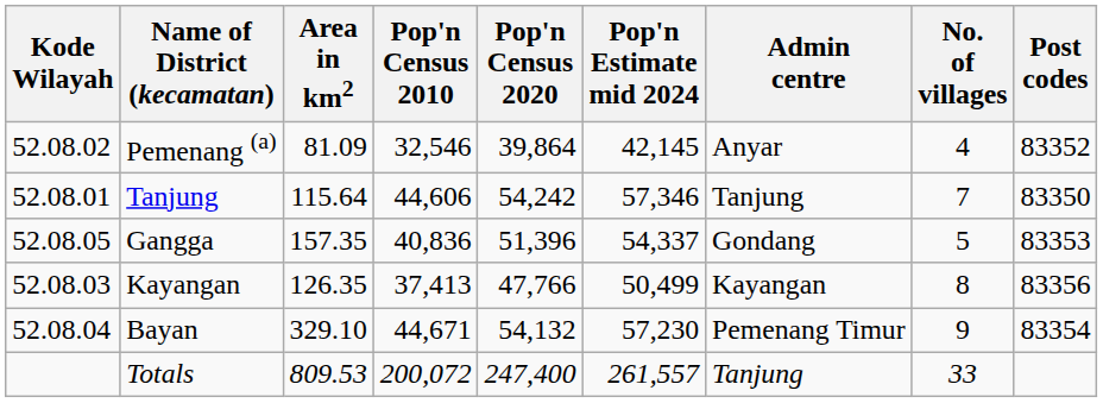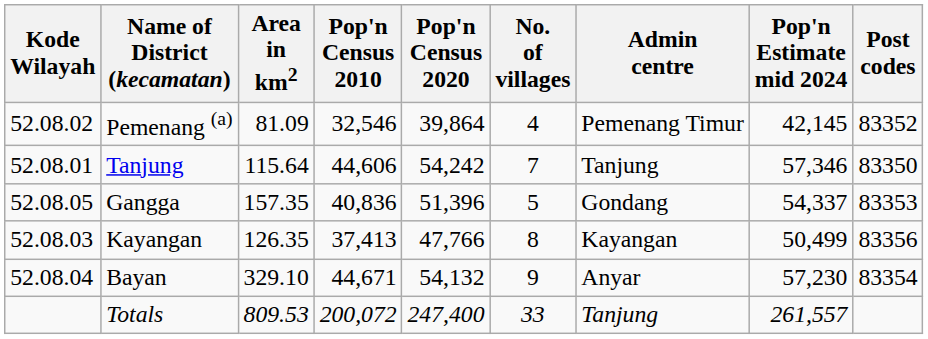columns swapped: Pop'n Estimate mid 2024 <-> No. of villages
Pemenang (a) | Admin centre: Anyar -> Pemenang Timur
Bayan | Admin centre: Pemenang Timur -> Anyar
